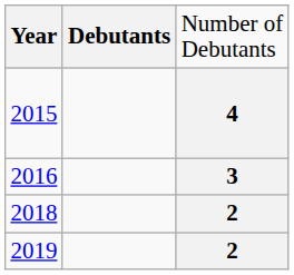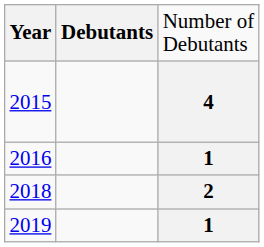2016 | column 3: 3 -> 1
2019 | column 3: 2 -> 1
